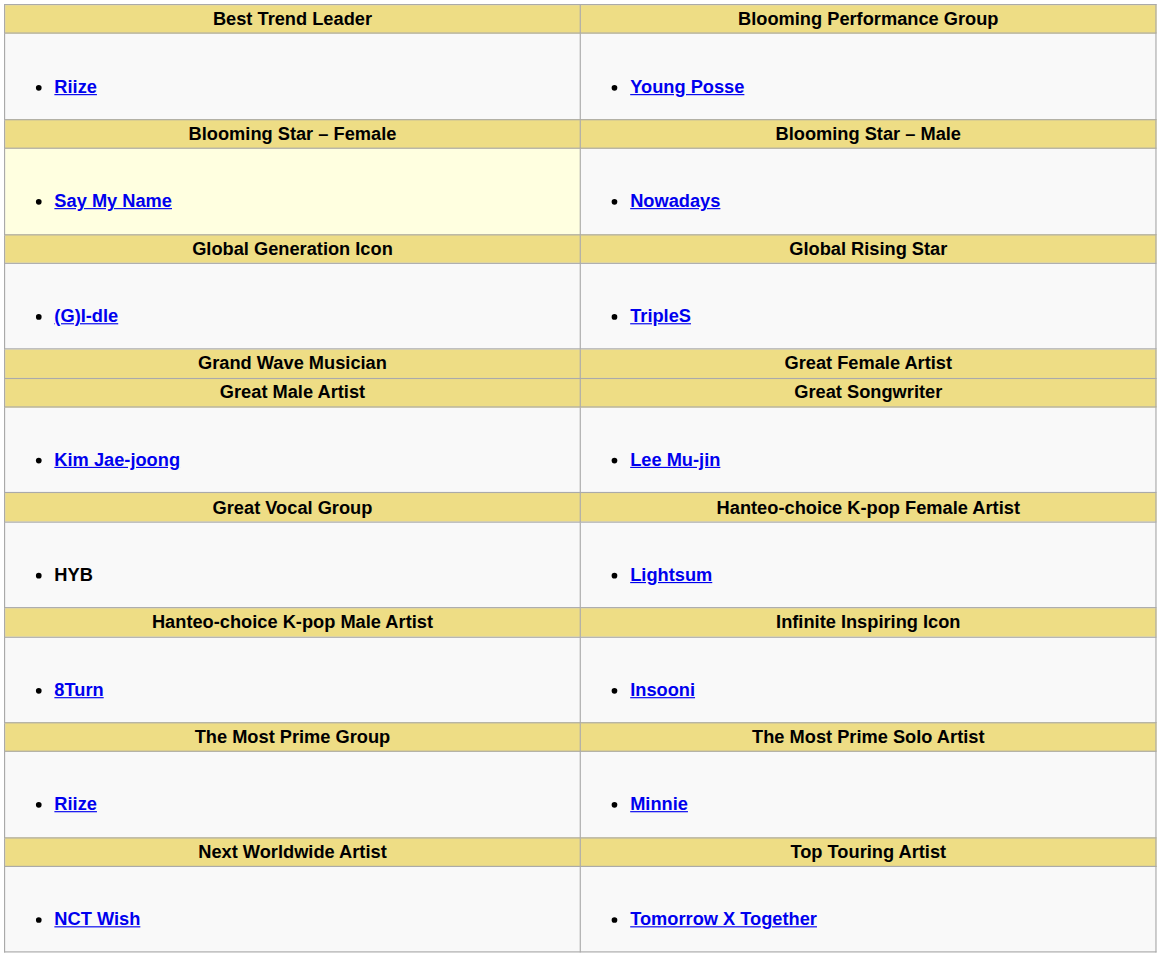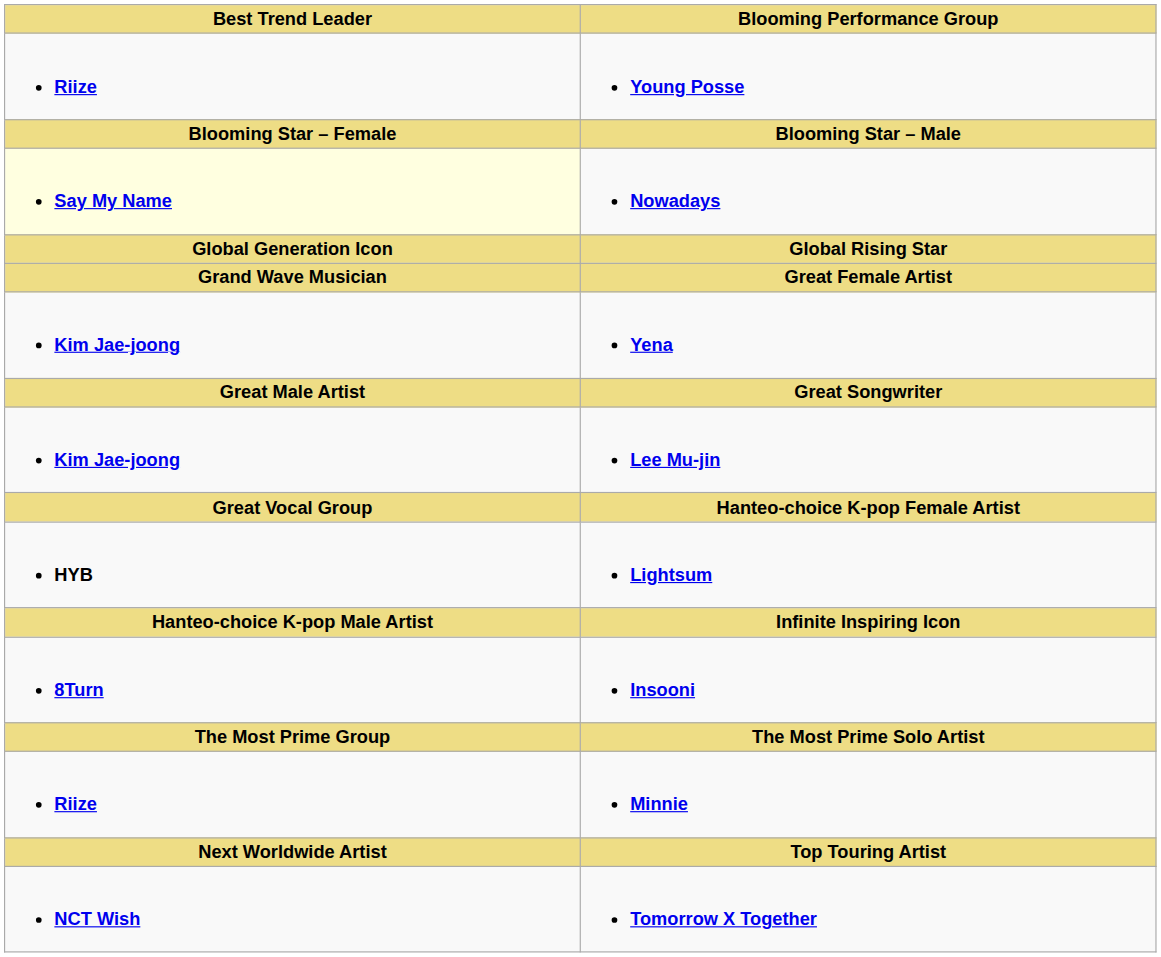- row: (G)I-dle | TripleS
+ row: Kim Jae-joong | Yena
